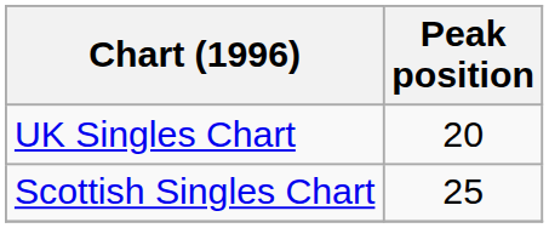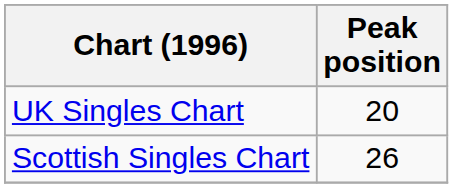Scottish Singles Chart | Peak position: 25 -> 26
